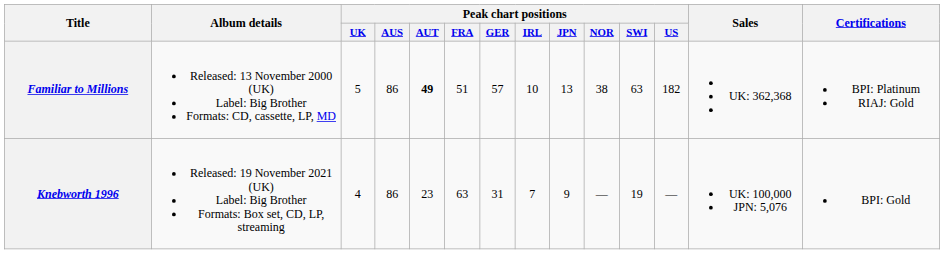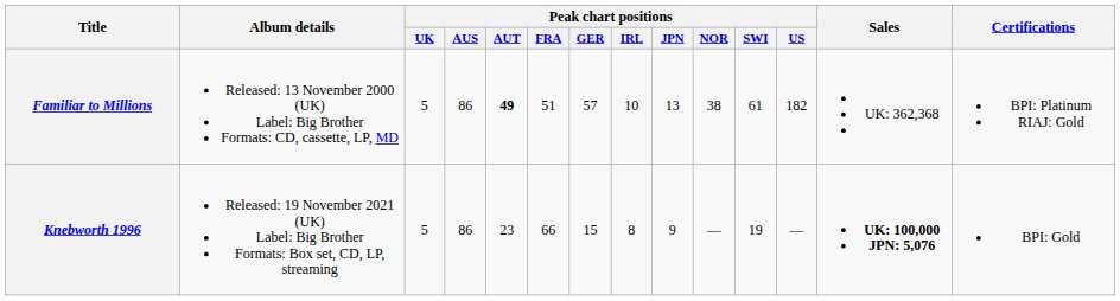Familiar to Millions | Peak chart positions / SWI: 63 -> 61
Knebworth 1996 | Peak chart positions / UK: 4 -> 5
Knebworth 1996 | Peak chart positions / FRA: 63 -> 66
Knebworth 1996 | Peak chart positions / GER: 31 -> 15
Knebworth 1996 | Peak chart positions / IRL: 7 -> 8
Knebworth 1996 | Sales: normal -> bold
